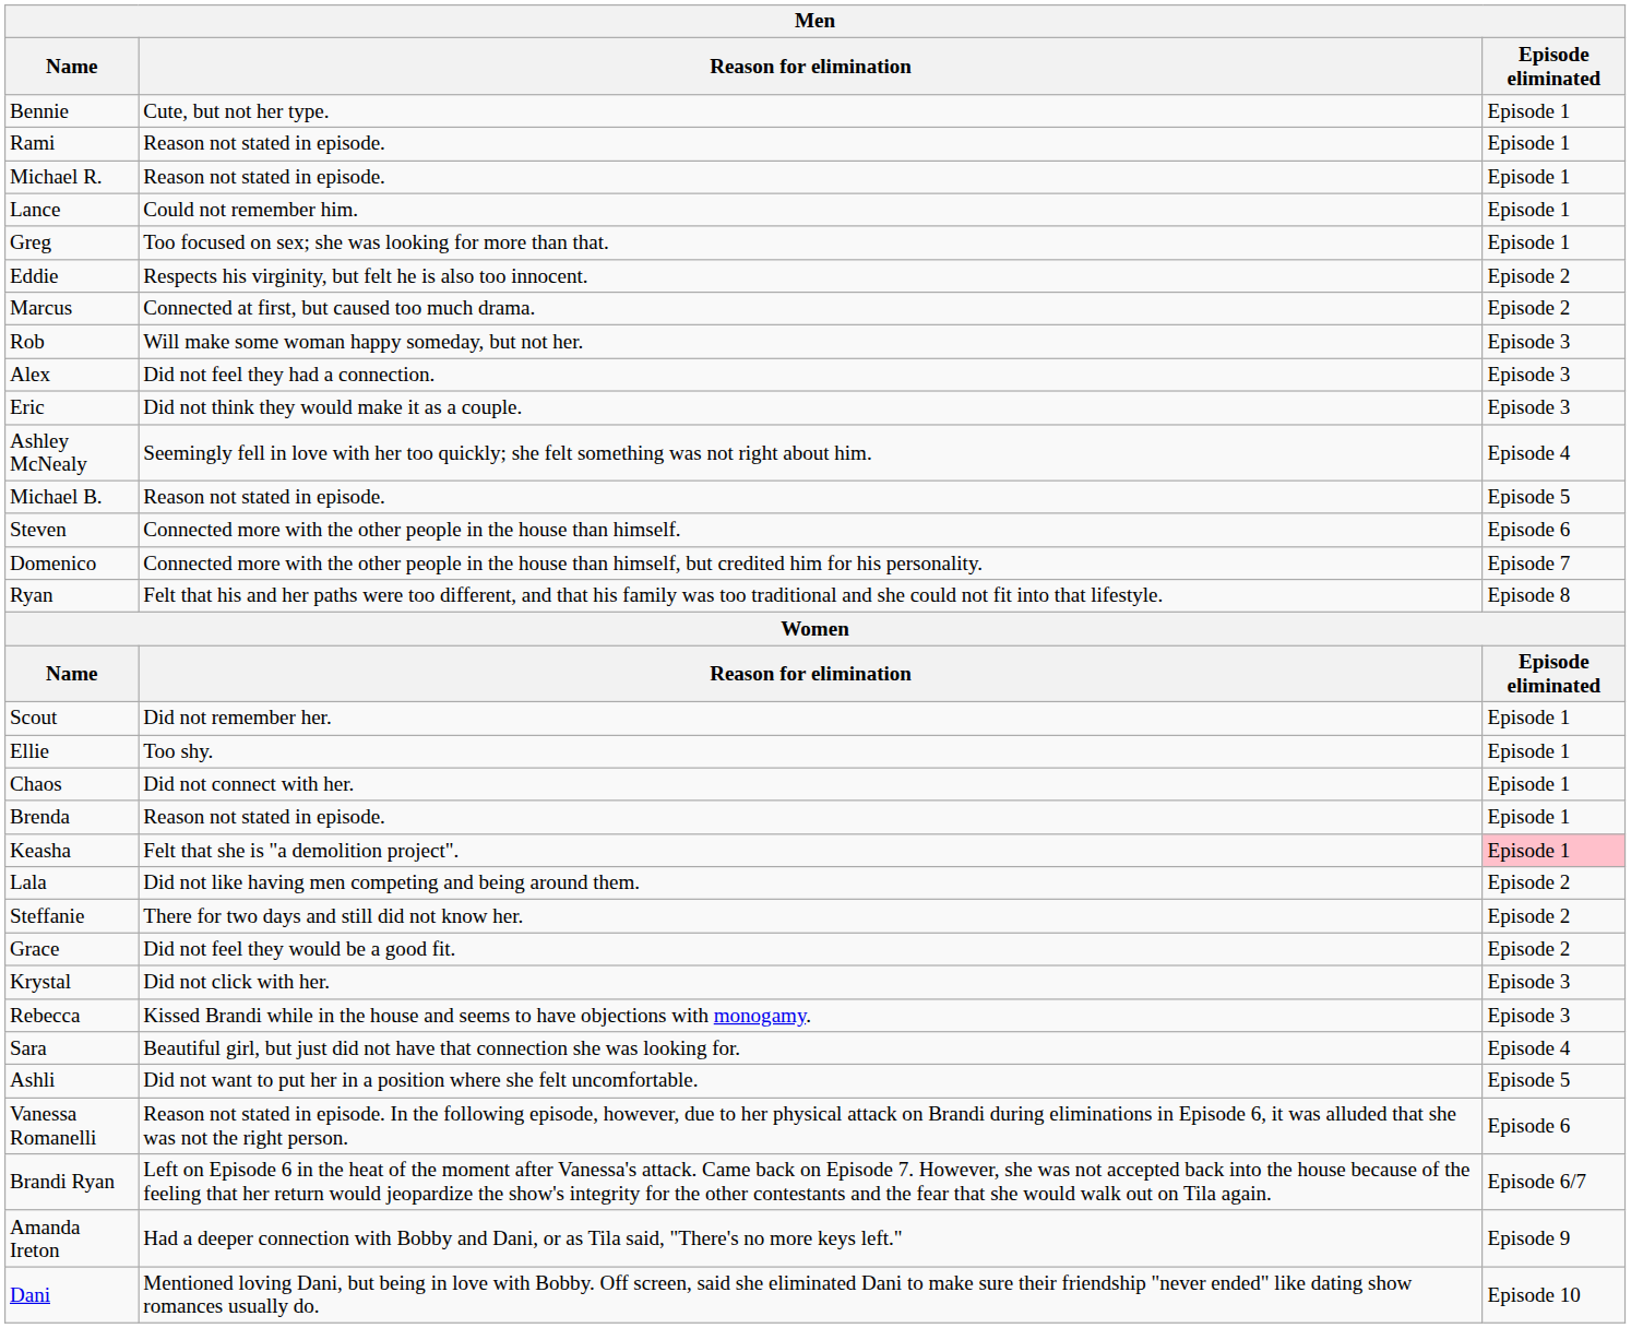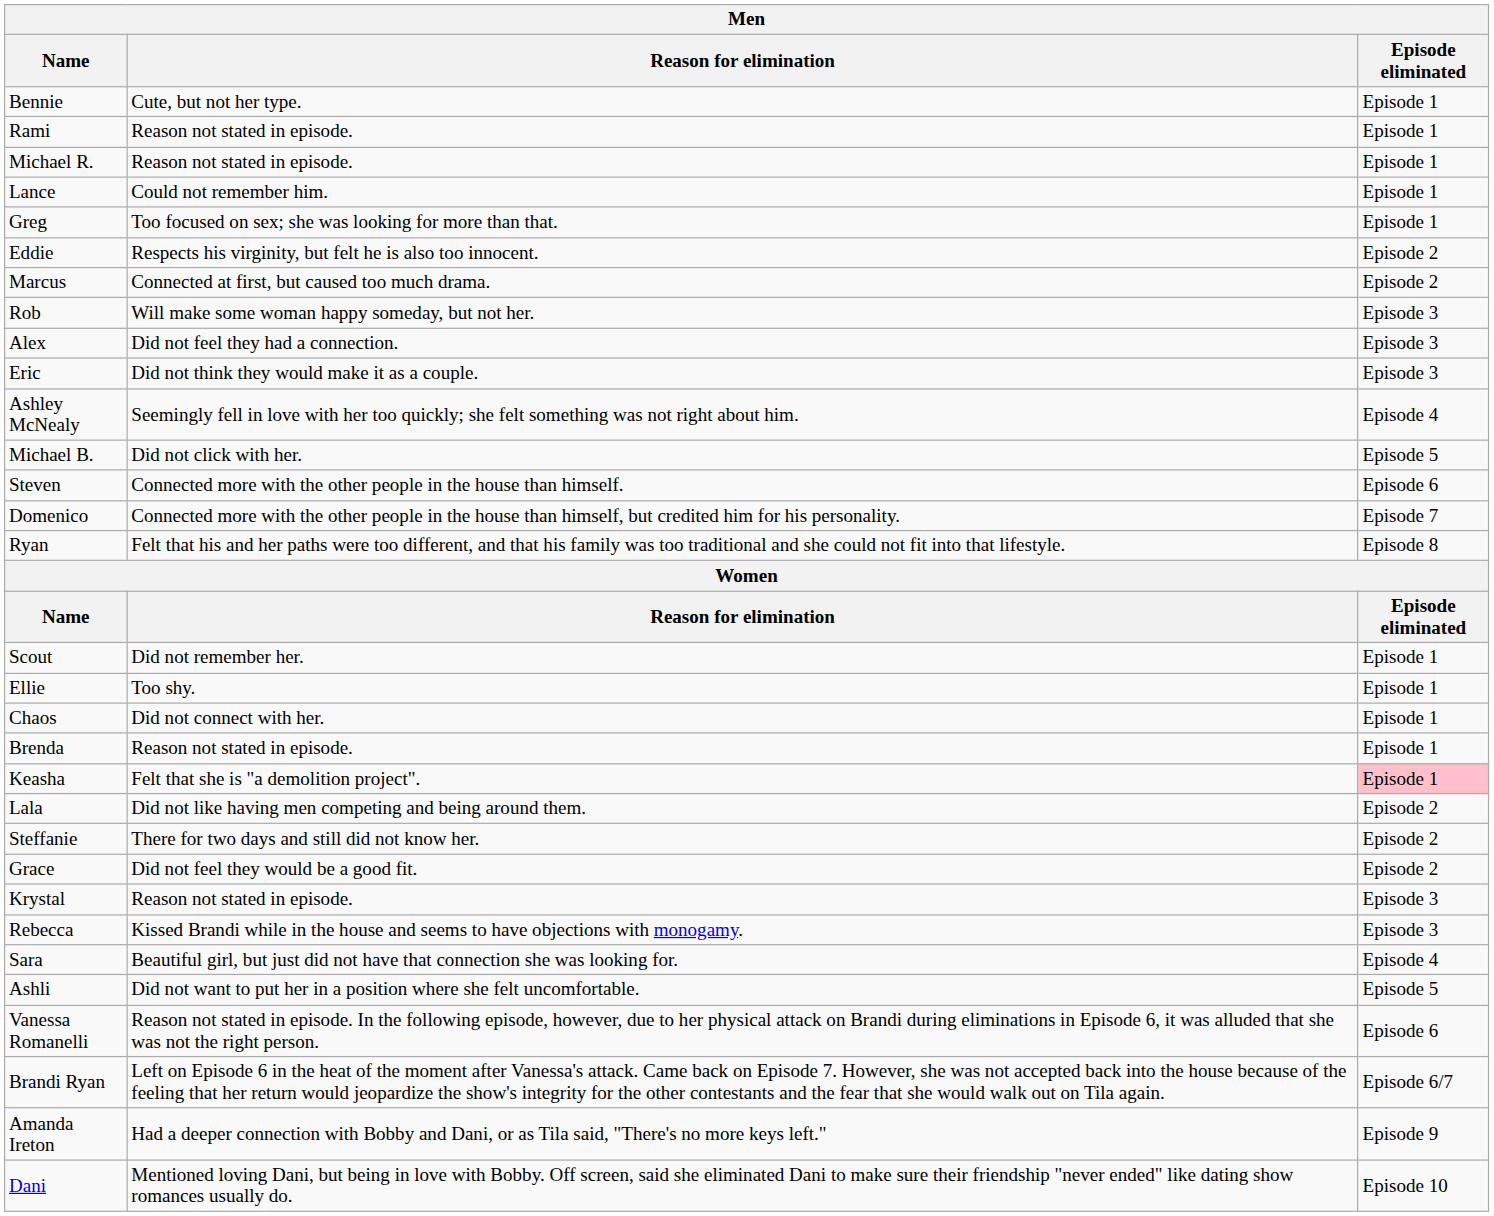Michael B. | Reason for elimination: Reason not stated in episode. -> Did not click with her.
Krystal | Reason for elimination: Did not click with her. -> Reason not stated in episode.
